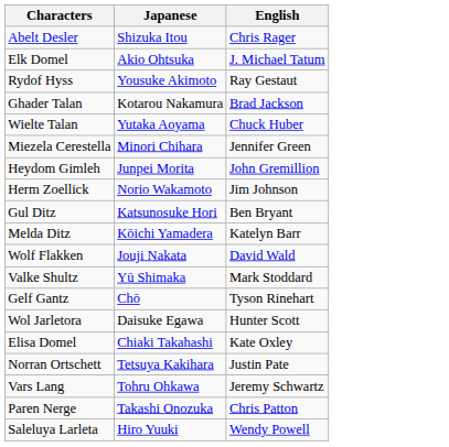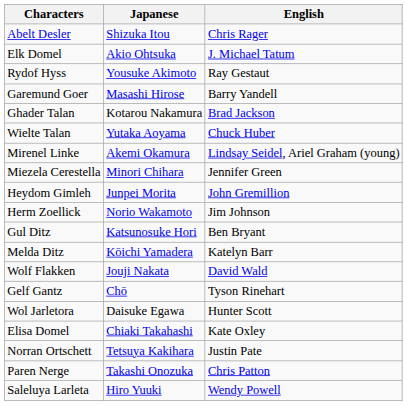+ row: Garemund Goer | Masashi Hirose | Barry Yandell
+ row: Mirenel Linke | Akemi Okamura | Lindsay Seidel, Ariel Graham (young)
- row: Valke Shultz | Yū Shimaka | Mark Stoddard
- row: Vars Lang | Tohru Ohkawa | Jeremy Schwartz
